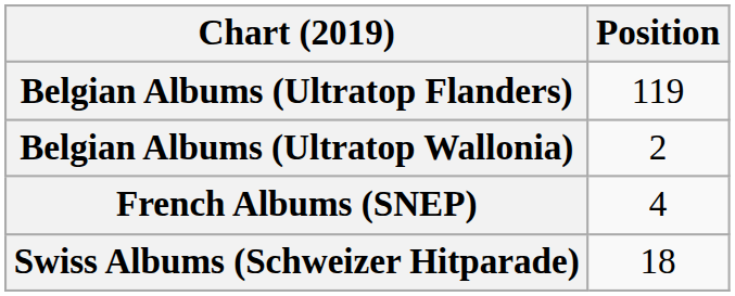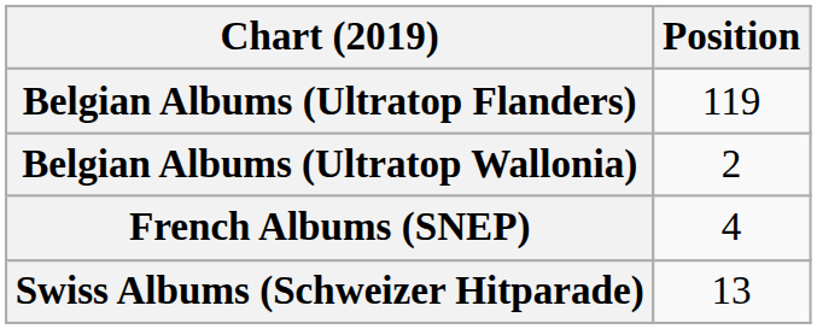Swiss Albums (Schweizer Hitparade) | Position: 18 -> 13
